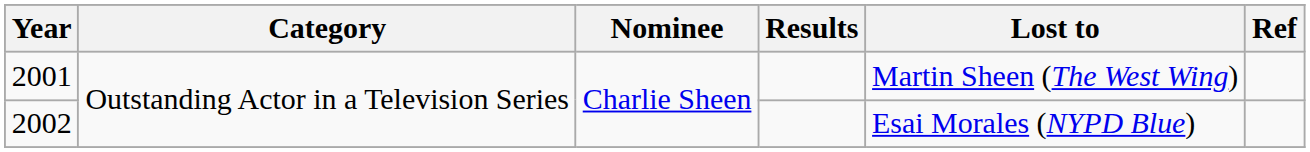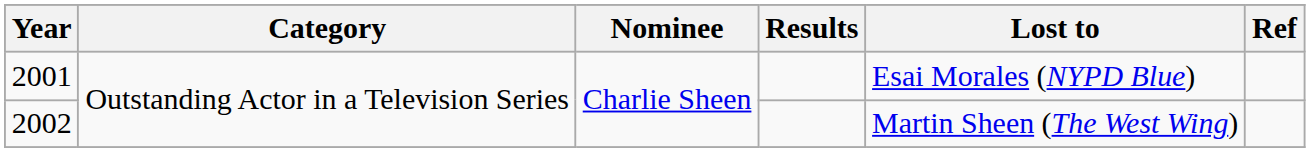2001 | Lost to: Martin Sheen (The West Wing) -> Esai Morales (NYPD Blue)
2002 | Lost to: Esai Morales (NYPD Blue) -> Martin Sheen (The West Wing)
